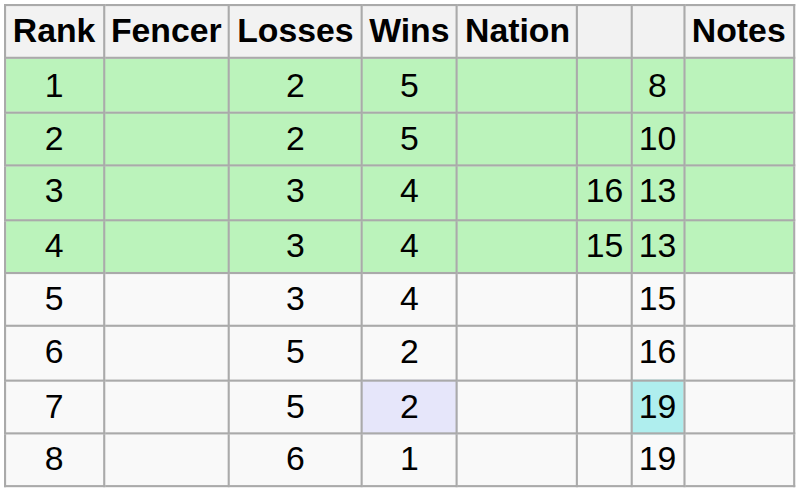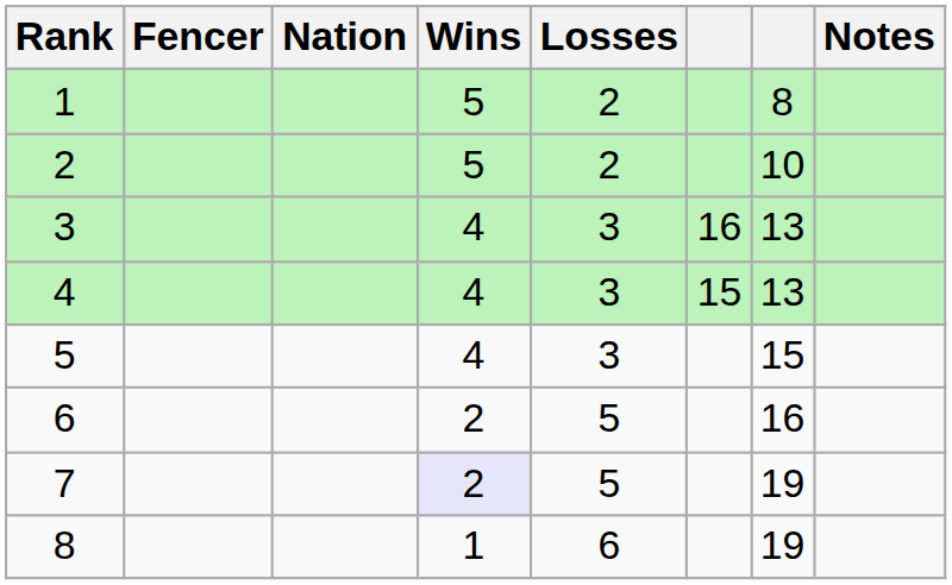columns swapped: Nation <-> Losses
7 | column 7: paleturquoise background -> no background
